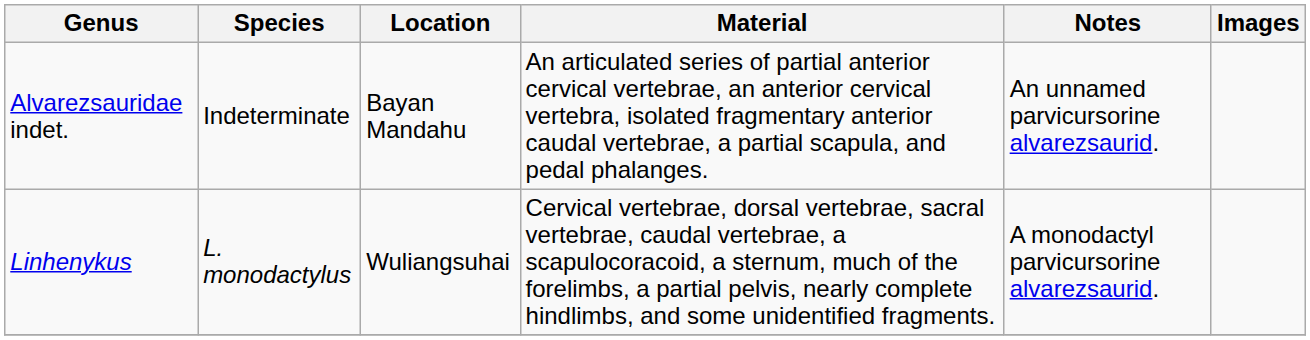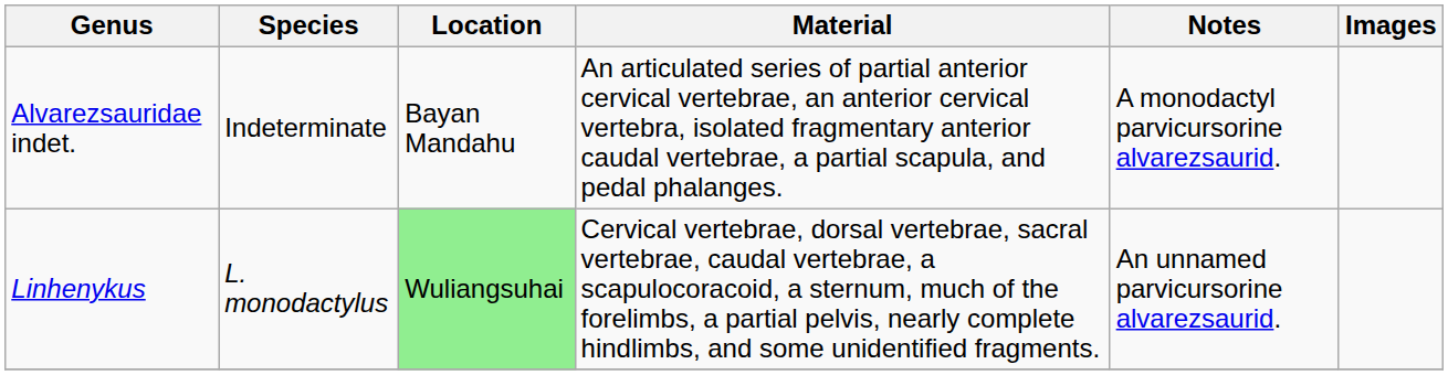Alvarezsauridae indet. | Notes: An unnamed parvicursorine alvarezsaurid. -> A monodactyl parvicursorine alvarezsaurid.
Linhenykus | Location: no background -> lightgreen background
Linhenykus | Notes: A monodactyl parvicursorine alvarezsaurid. -> An unnamed parvicursorine alvarezsaurid.
